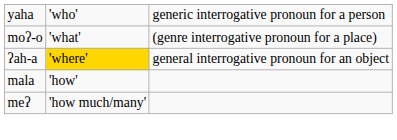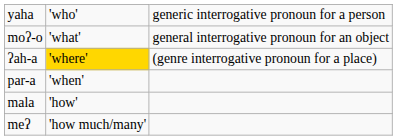moʔ-o | column 3: (genre interrogative pronoun for a place) -> general interrogative pronoun for an object
ʔah-a | column 3: general interrogative pronoun for an object -> (genre interrogative pronoun for a place)
+ row: par-a | 'when'
